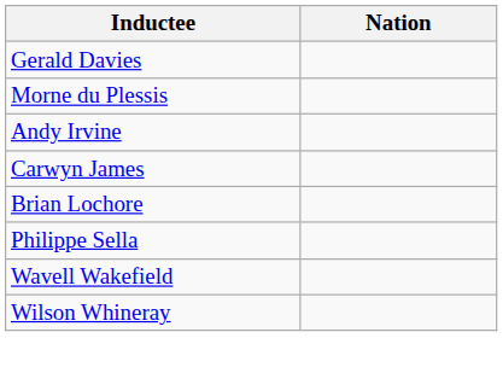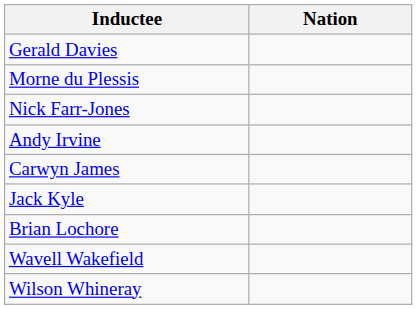+ row: Nick Farr-Jones
+ row: Jack Kyle
- row: Philippe Sella
